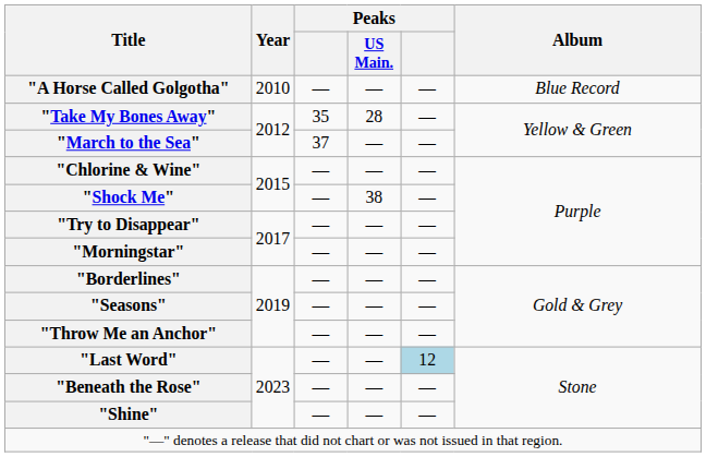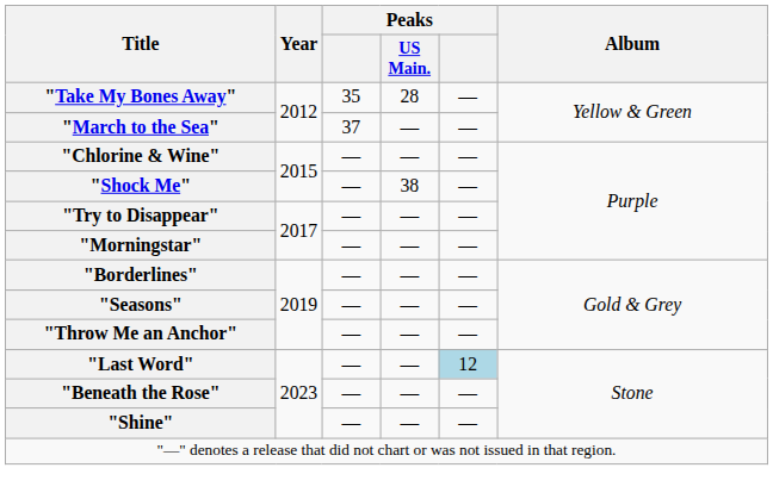- row: "A Horse Called Golgotha" | 2010 | — | — | — | Blue Record
